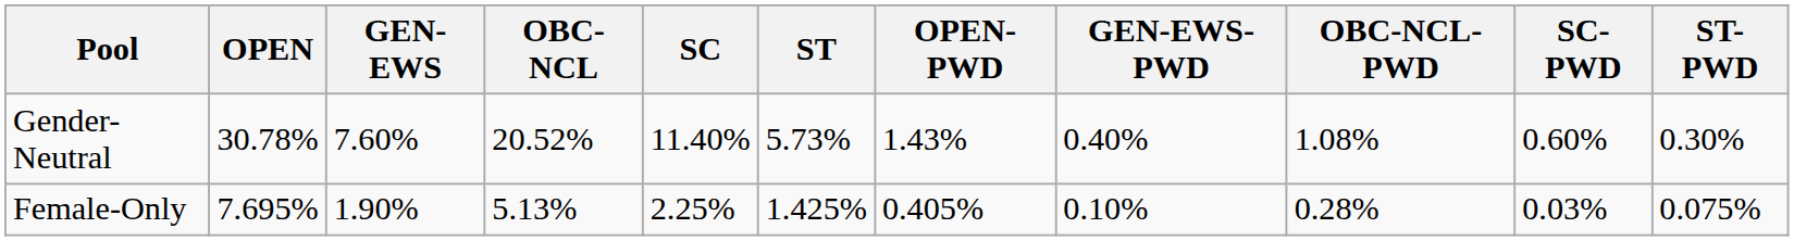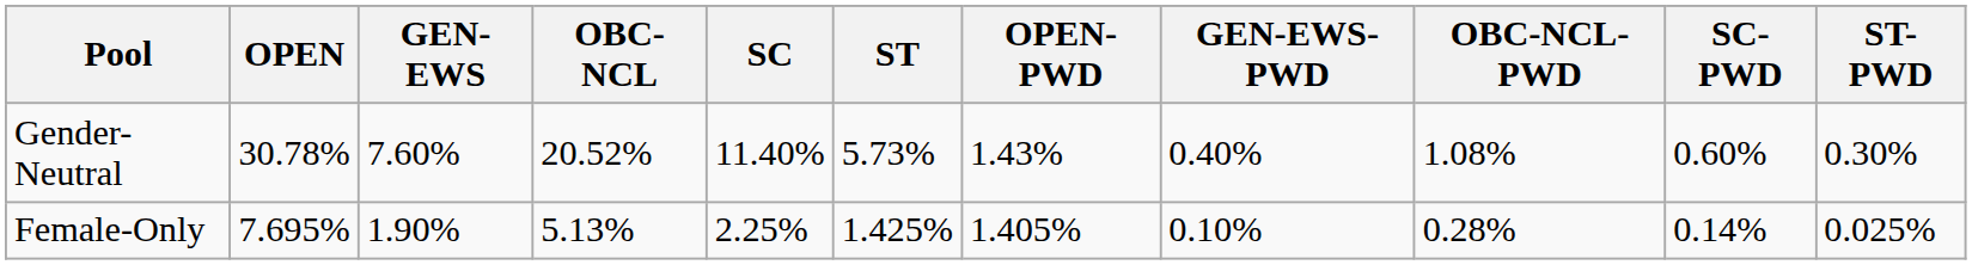Female-Only | OPEN-PWD: 0.405% -> 1.405%
Female-Only | SC-PWD: 0.03% -> 0.14%
Female-Only | ST-PWD: 0.075% -> 0.025%
